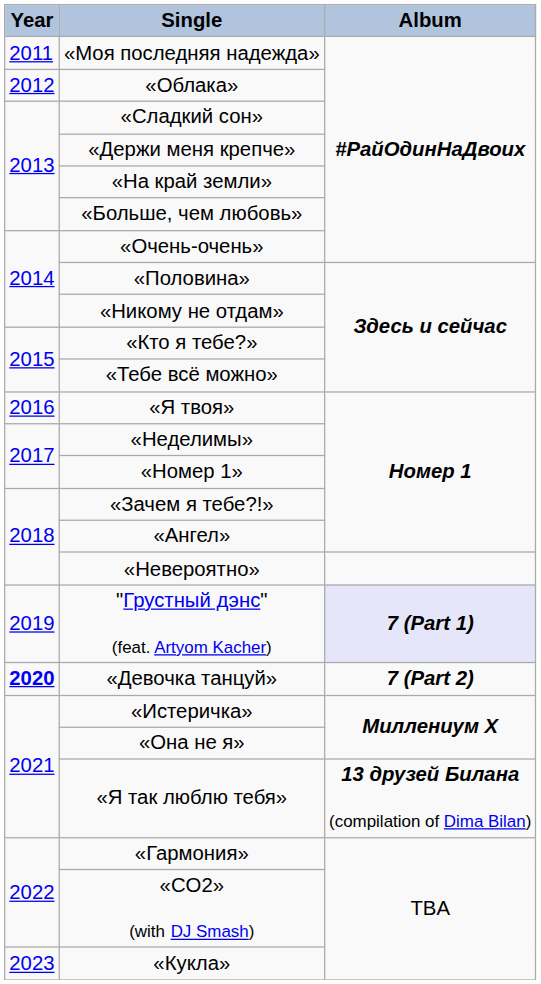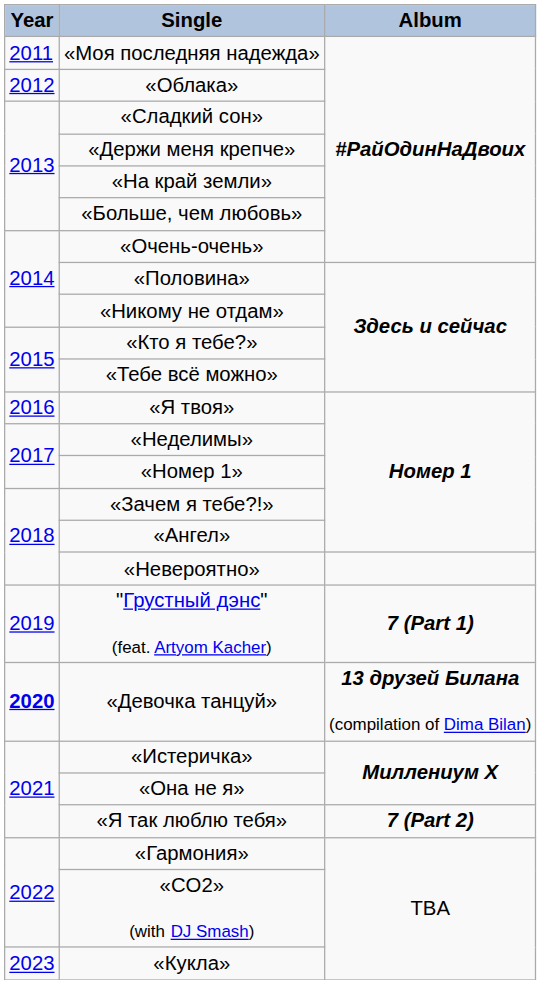"Грустный дэнс" (feat. Artyom Kacher) | Album: lavender background -> no background
«Девочка танцуй» | Album: 7 (Part 2) -> 13 друзей Билана (compilation of Dima Bilan)
«Я так люблю тебя» | Album: 13 друзей Билана (compilation of Dima Bilan) -> 7 (Part 2)
